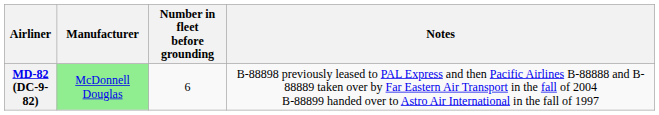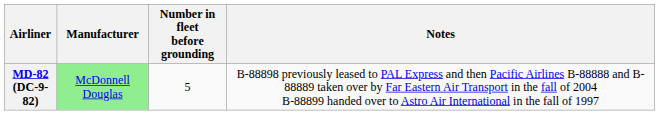MD-82 (DC-9-82) | Number in fleet before grounding: 6 -> 5
